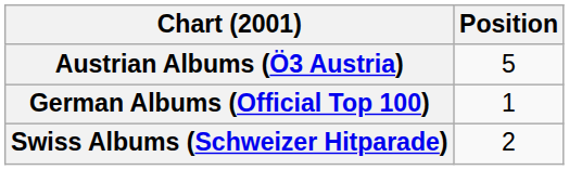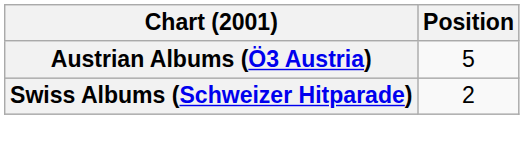- row: German Albums (Official Top 100) | 1
